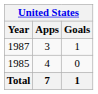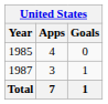rows swapped: 1985 <-> 1987
